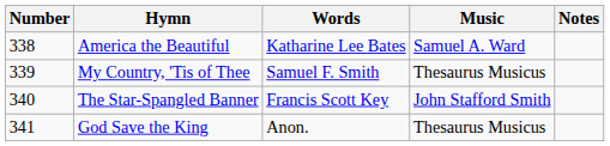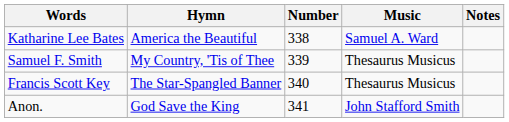columns swapped: Number <-> Words
The Star-Spangled Banner | Music: John Stafford Smith -> Thesaurus Musicus
God Save the King | Music: Thesaurus Musicus -> John Stafford Smith
